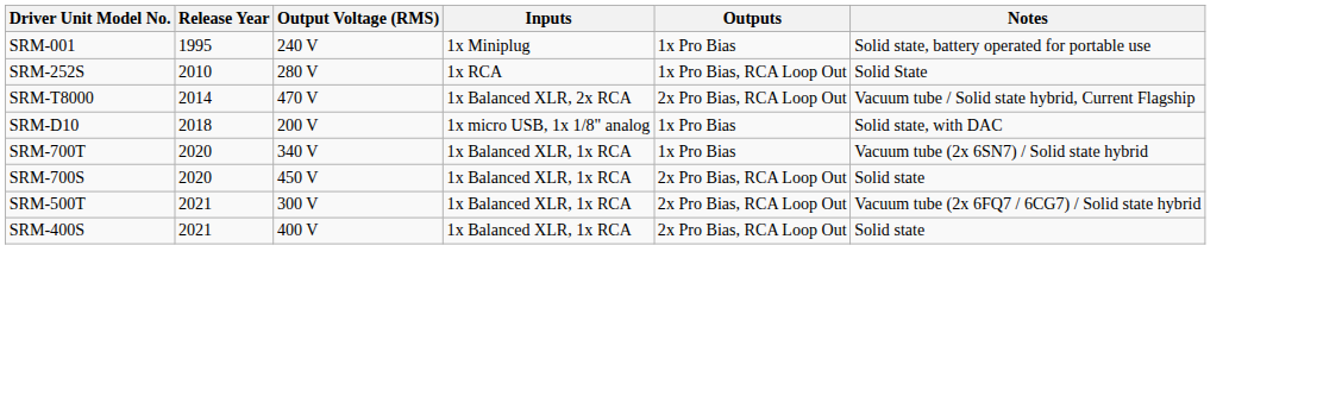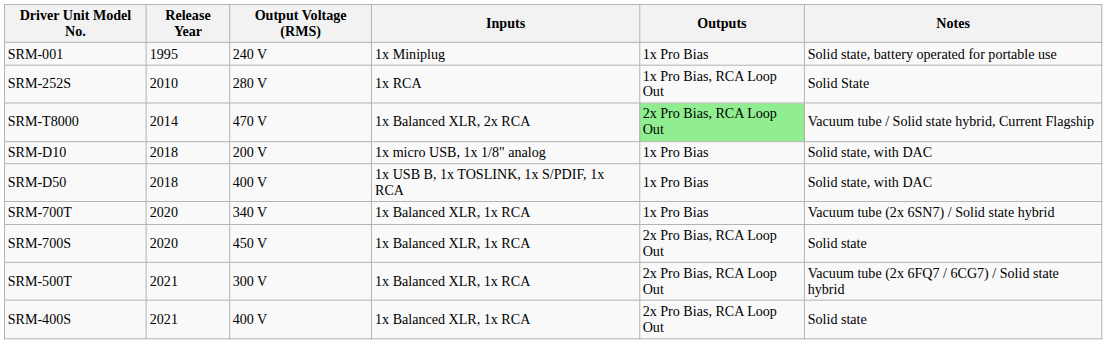SRM-T8000 | Outputs: no background -> lightgreen background
+ row: SRM-D50 | 2018 | 400 V | 1x USB B, 1x TOSLINK, 1x S/PDIF, 1x RCA | 1x Pro Bias | Solid state, with DAC
